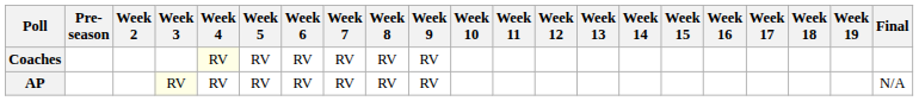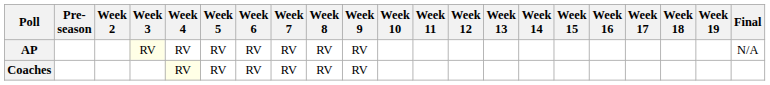rows swapped: AP <-> Coaches
